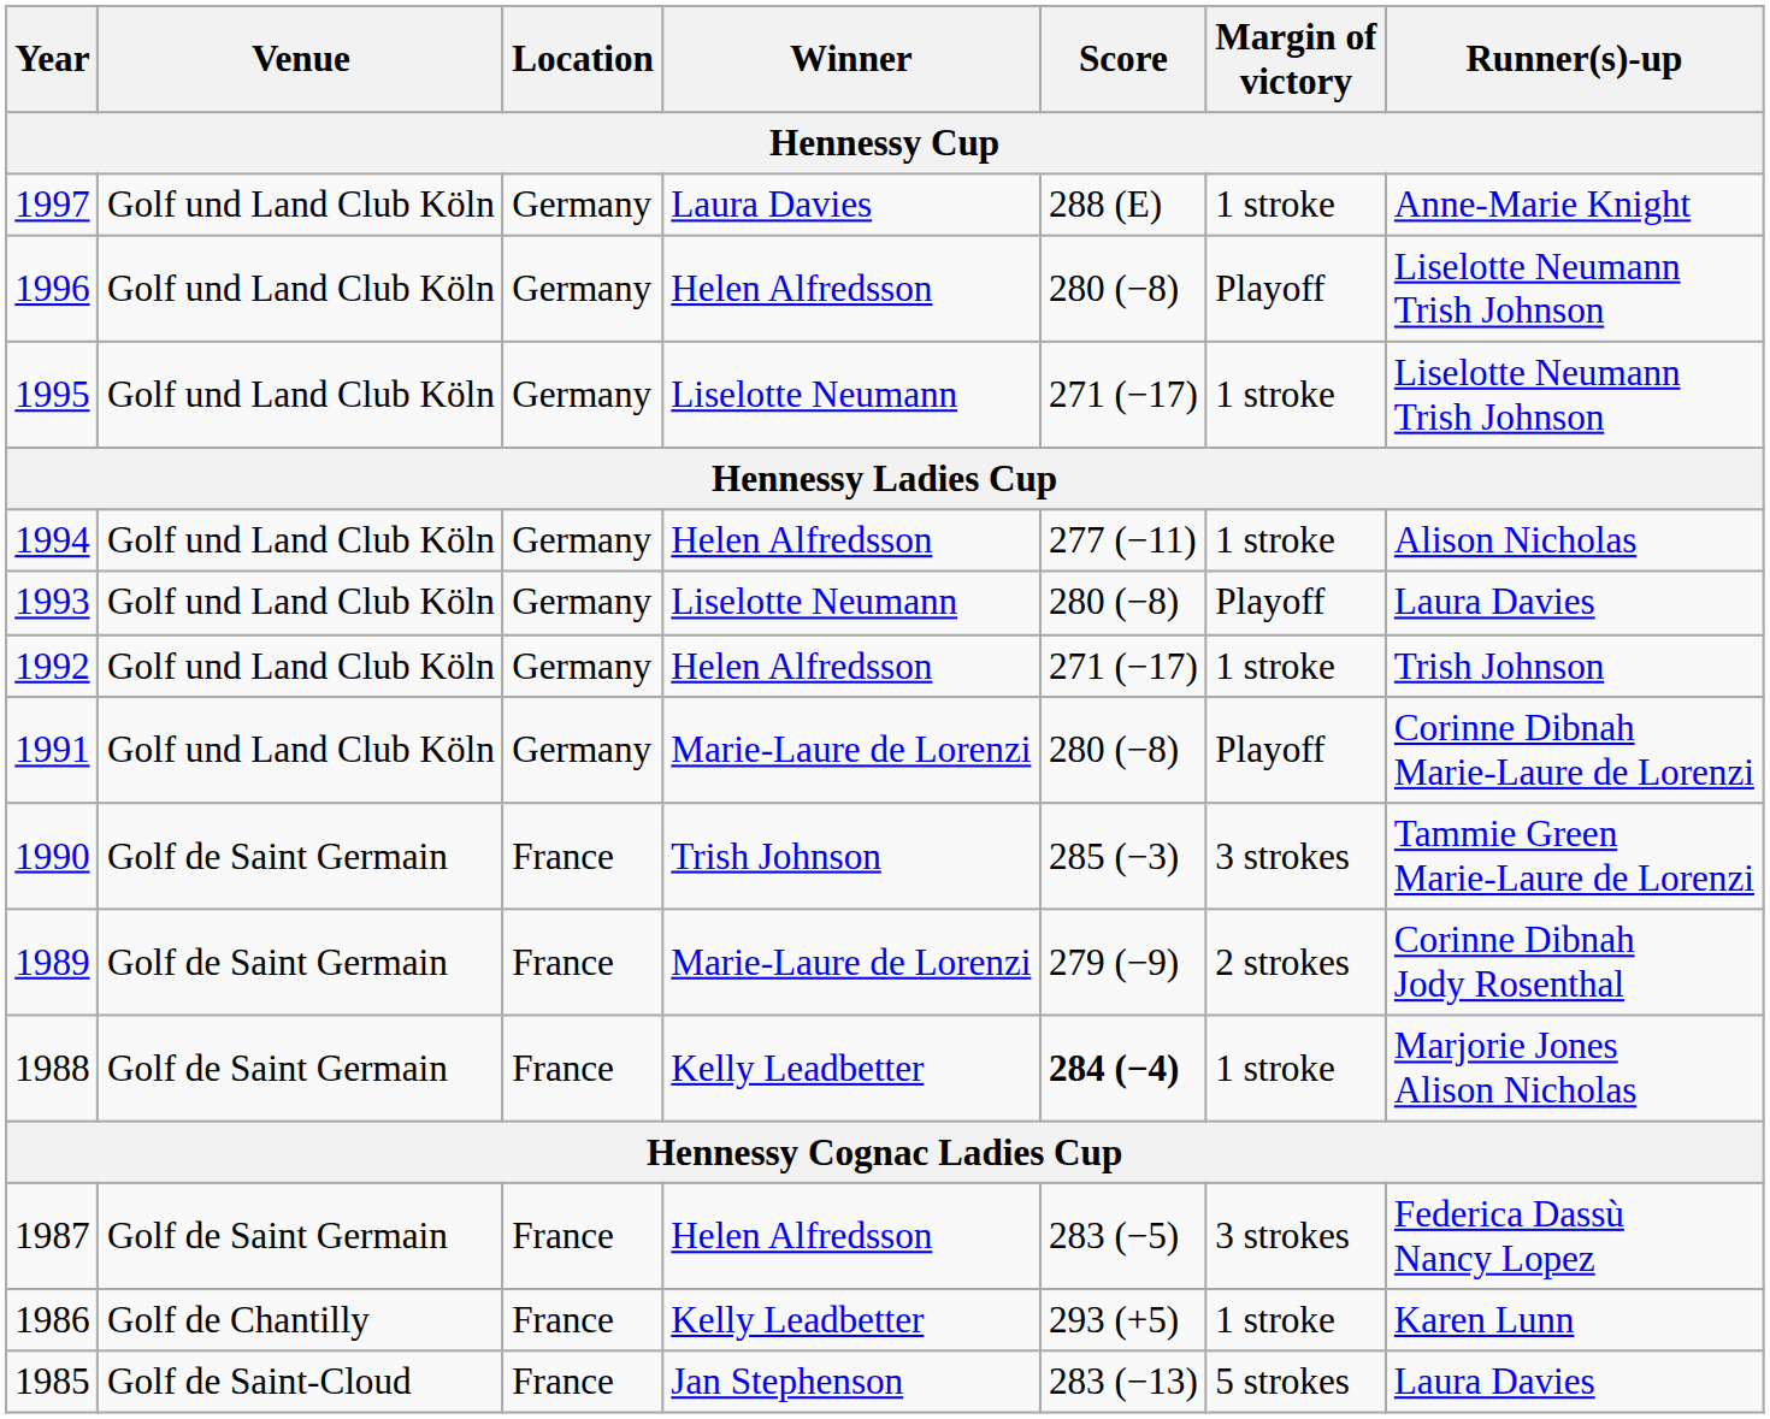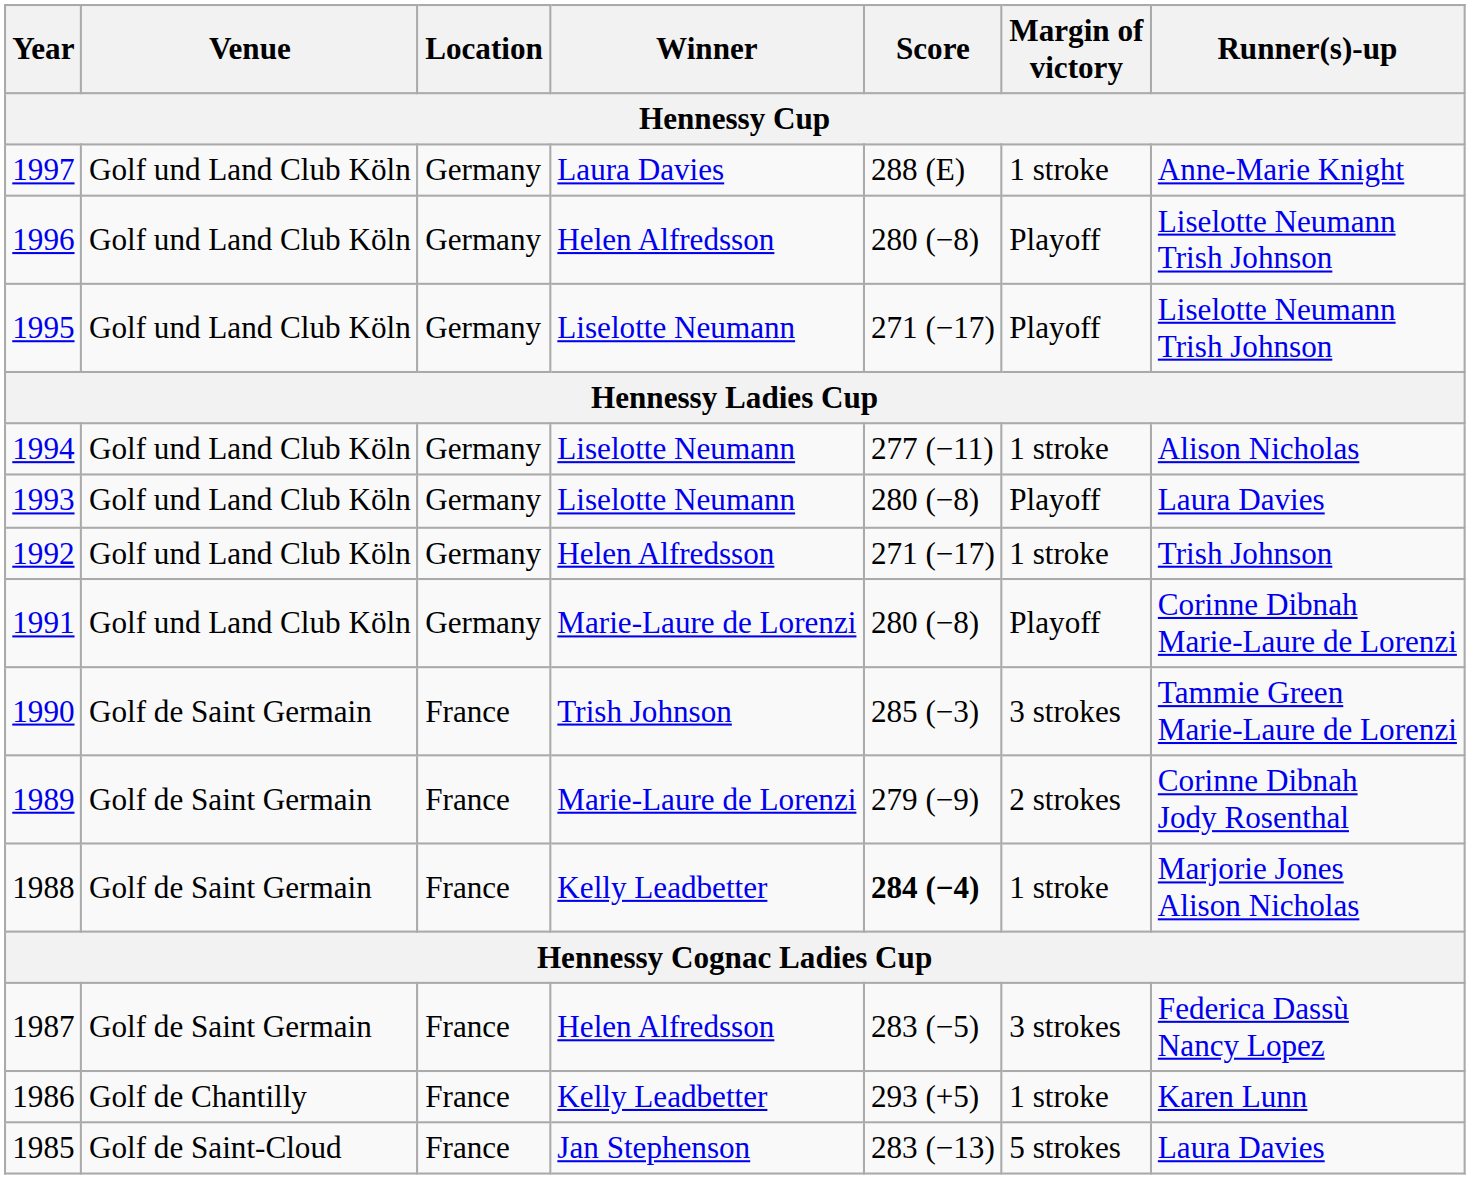1995 | Margin of victory: 1 stroke -> Playoff
1994 | Winner: Helen Alfredsson -> Liselotte Neumann
